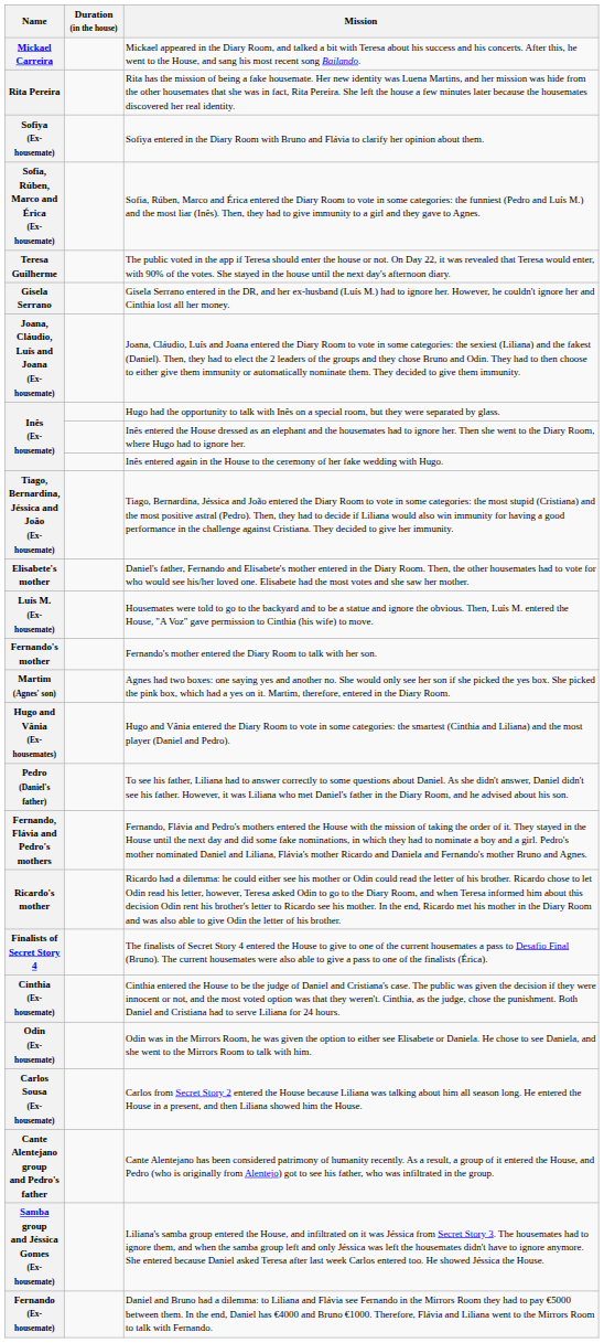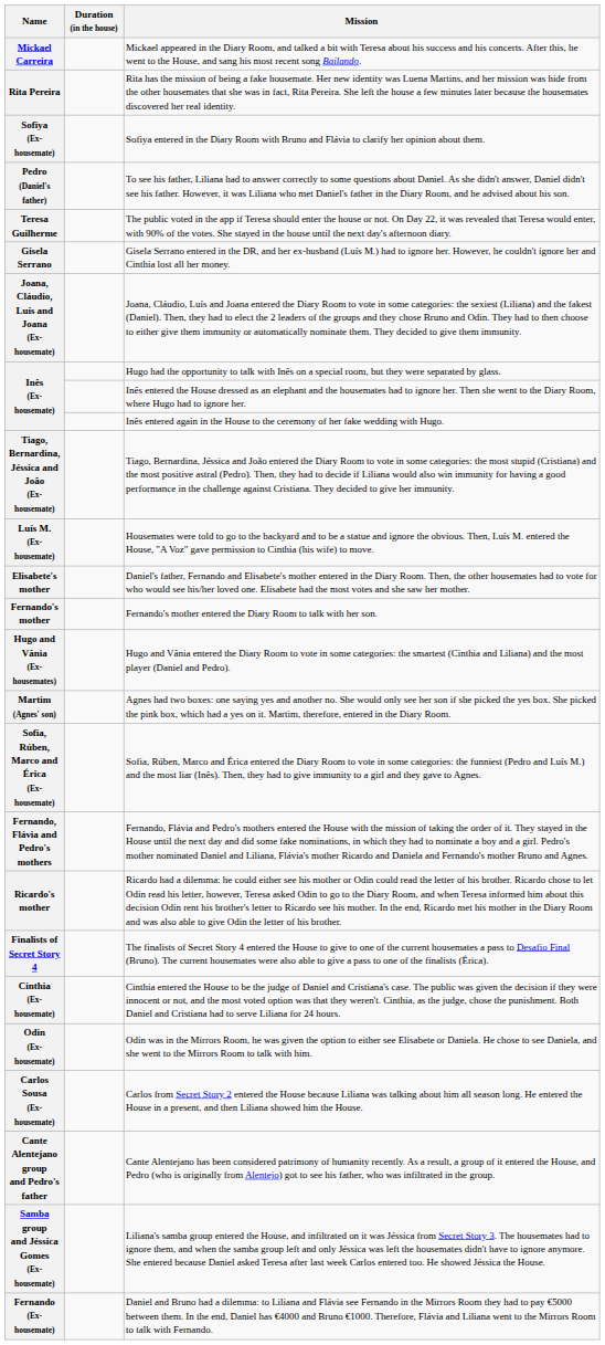rows swapped: Sofia, Rúben, Marco and Érica (Ex-housemate) <-> Pedro (Daniel's father)
rows swapped: Elisabete's mother <-> Luís M. (Ex-housemate)
rows swapped: Martim (Agnes' son) <-> Hugo and Vânia (Ex-housemates)
